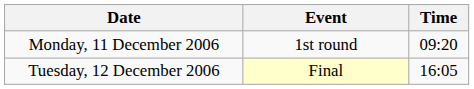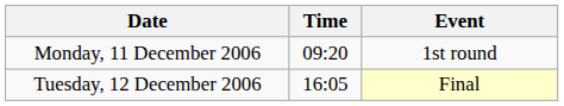columns swapped: Time <-> Event
